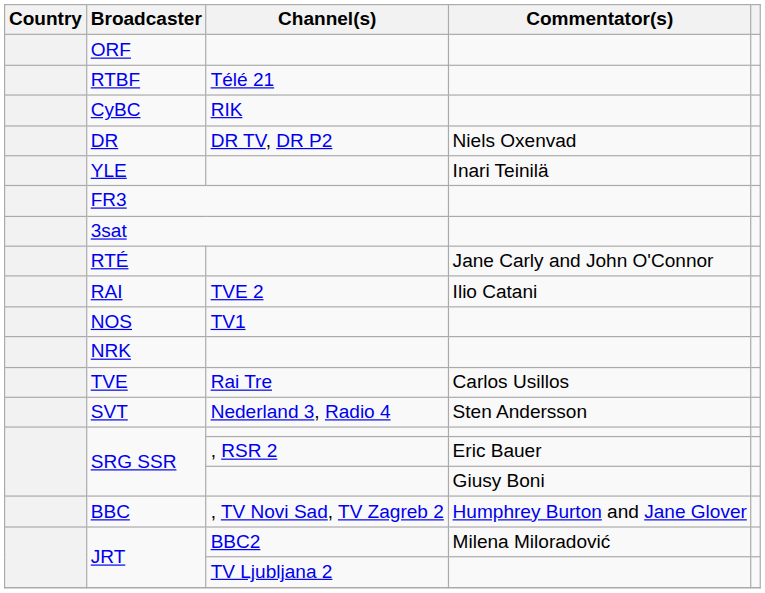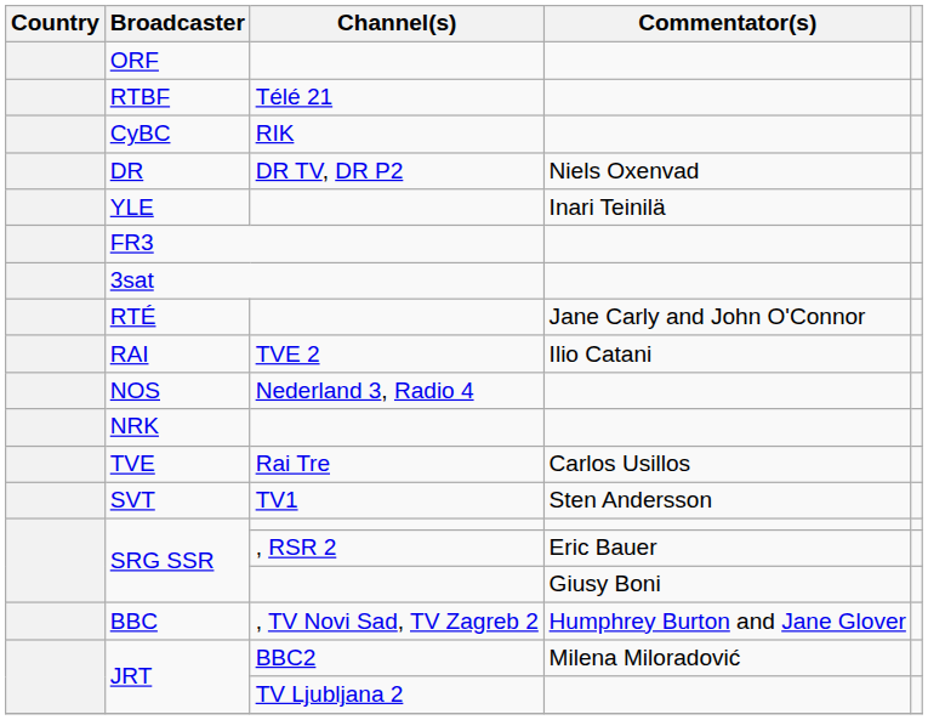NOS | Channel(s): TV1 -> Nederland 3, Radio 4
SVT | Channel(s): Nederland 3, Radio 4 -> TV1
